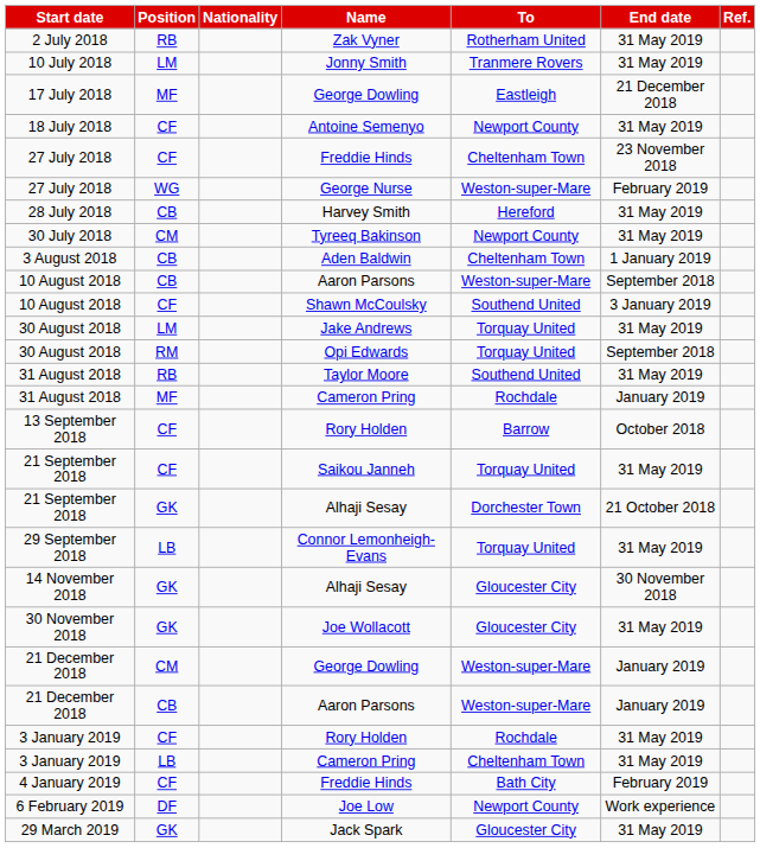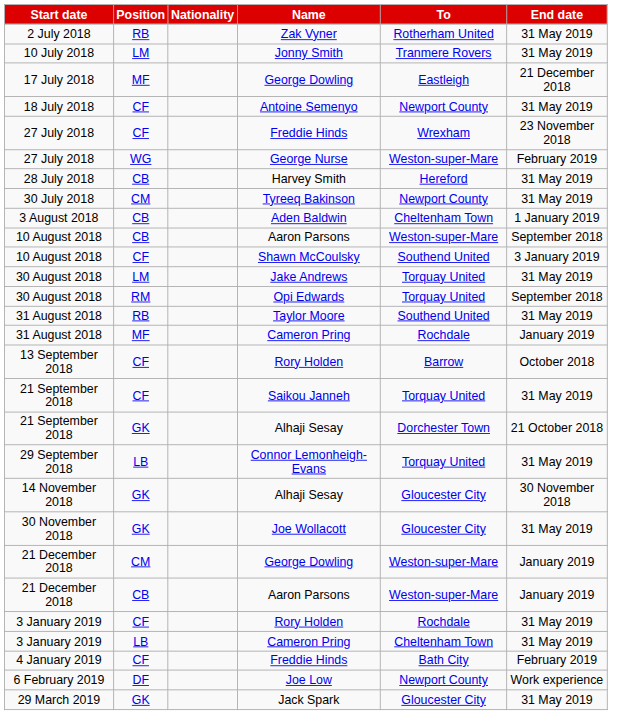- column: Ref.
27 July 2018 / Freddie Hinds | To: Cheltenham Town -> Wrexham
